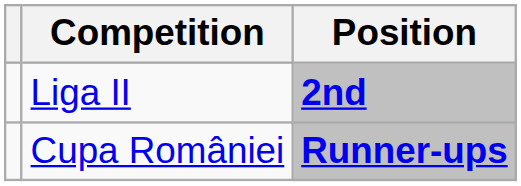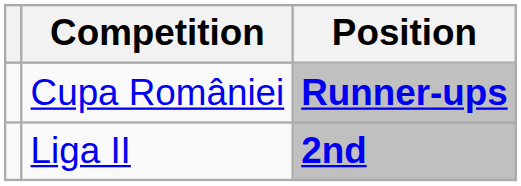rows swapped: Liga II <-> Cupa României
